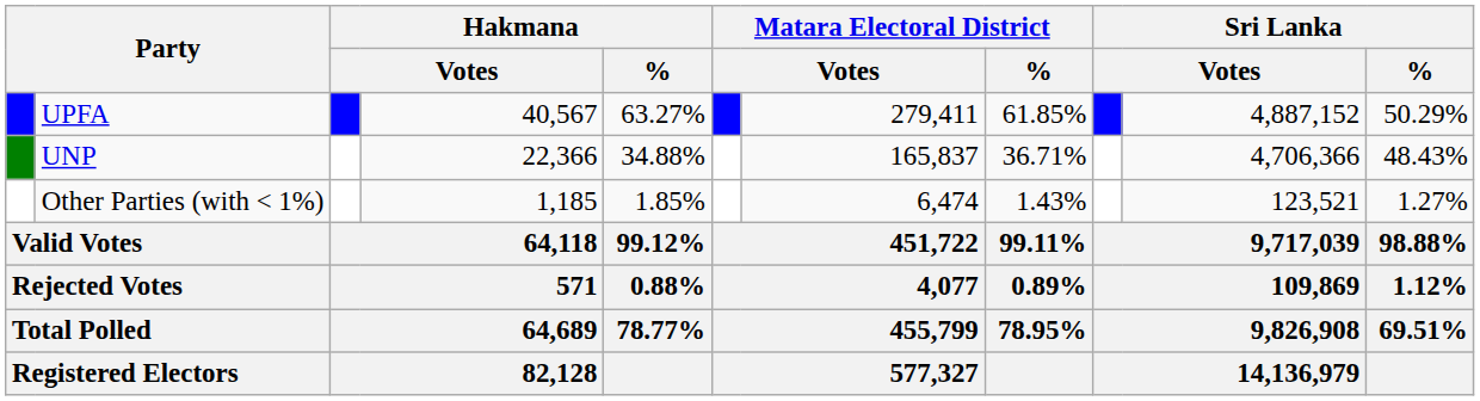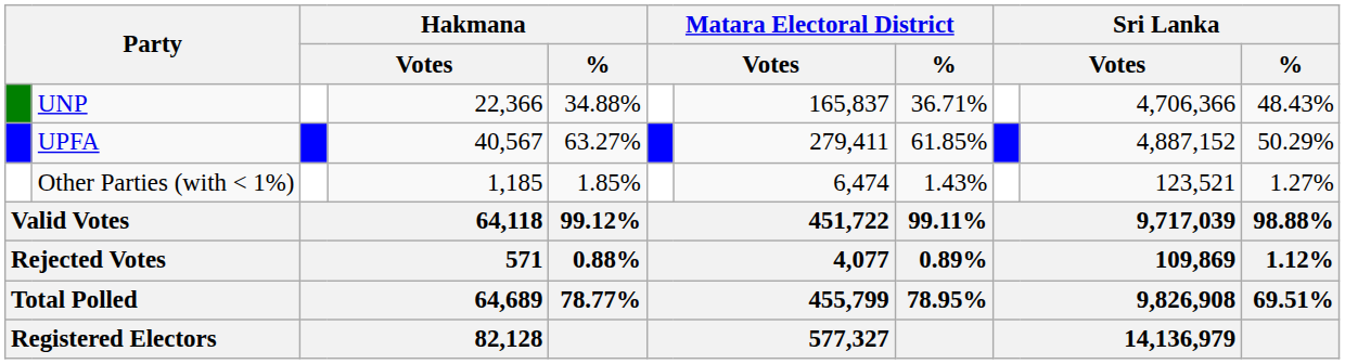rows swapped: UPFA <-> UNP
